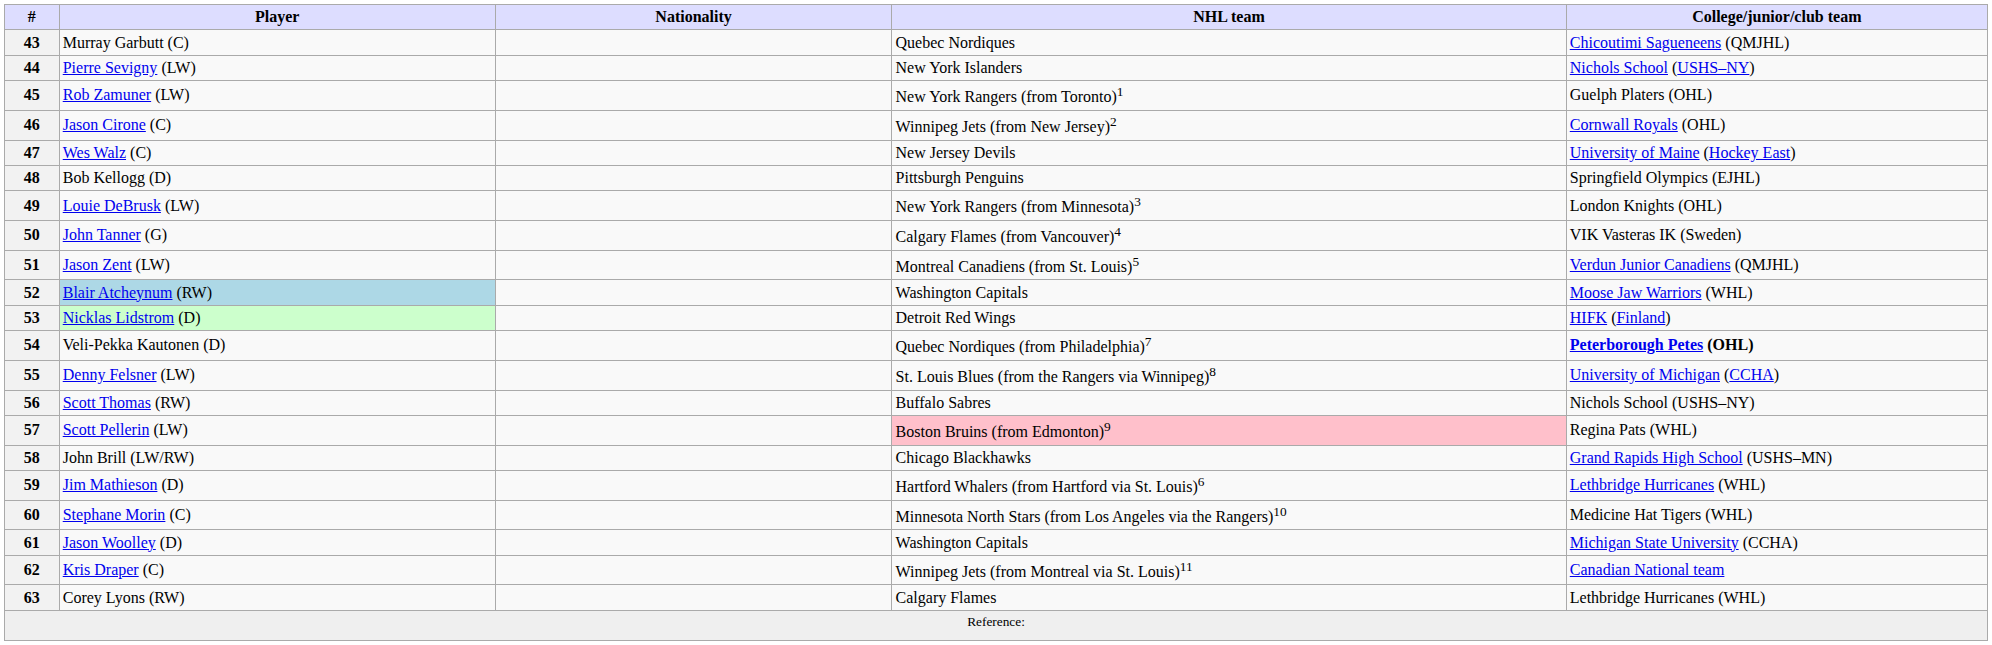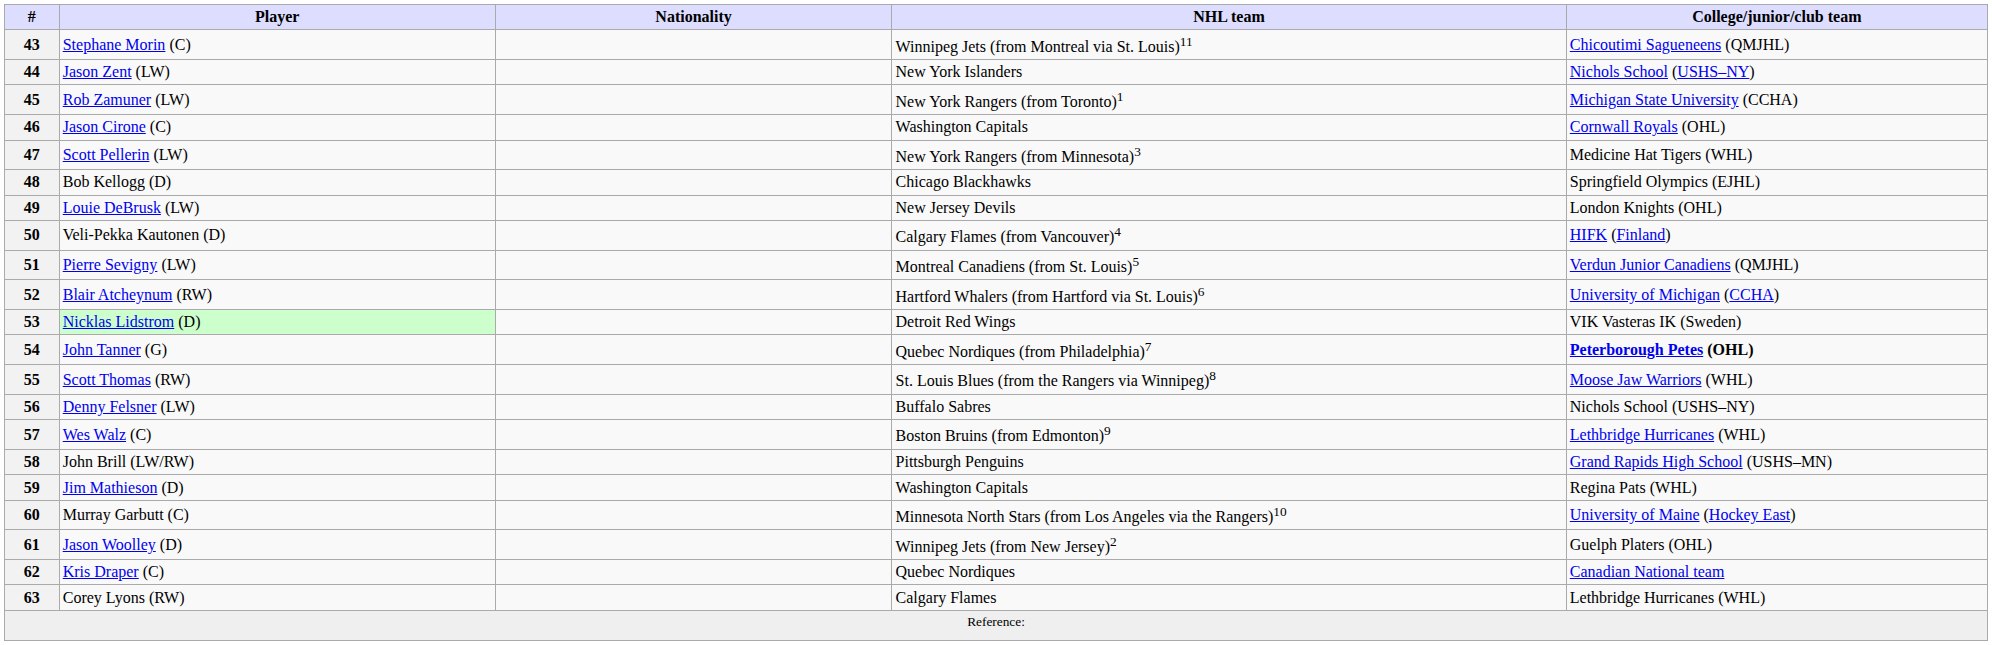43 | Player: Murray Garbutt (C) -> Stephane Morin (C)
43 | NHL team: Quebec Nordiques -> Winnipeg Jets (from Montreal via St. Louis)11
44 | Player: Pierre Sevigny (LW) -> Jason Zent (LW)
45 | College/junior/club team: Guelph Platers (OHL) -> Michigan State University (CCHA)
46 | NHL team: Winnipeg Jets (from New Jersey)2 -> Washington Capitals
47 | Player: Wes Walz (C) -> Scott Pellerin (LW)
47 | NHL team: New Jersey Devils -> New York Rangers (from Minnesota)3
47 | College/junior/club team: University of Maine (Hockey East) -> Medicine Hat Tigers (WHL)
48 | NHL team: Pittsburgh Penguins -> Chicago Blackhawks
49 | NHL team: New York Rangers (from Minnesota)3 -> New Jersey Devils
50 | Player: John Tanner (G) -> Veli-Pekka Kautonen (D)
50 | College/junior/club team: VIK Vasteras IK (Sweden) -> HIFK (Finland)
51 | Player: Jason Zent (LW) -> Pierre Sevigny (LW)
52 | Player: lightblue background -> no background
52 | NHL team: Washington Capitals -> Hartford Whalers (from Hartford via St. Louis)6
52 | College/junior/club team: Moose Jaw Warriors (WHL) -> University of Michigan (CCHA)
53 | College/junior/club team: HIFK (Finland) -> VIK Vasteras IK (Sweden)
54 | Player: Veli-Pekka Kautonen (D) -> John Tanner (G)
55 | Player: Denny Felsner (LW) -> Scott Thomas (RW)
55 | College/junior/club team: University of Michigan (CCHA) -> Moose Jaw Warriors (WHL)
56 | Player: Scott Thomas (RW) -> Denny Felsner (LW)
57 | Player: Scott Pellerin (LW) -> Wes Walz (C)
57 | NHL team: pink background -> no background
57 | College/junior/club team: Regina Pats (WHL) -> Lethbridge Hurricanes (WHL)
58 | NHL team: Chicago Blackhawks -> Pittsburgh Penguins
59 | NHL team: Hartford Whalers (from Hartford via St. Louis)6 -> Washington Capitals
59 | College/junior/club team: Lethbridge Hurricanes (WHL) -> Regina Pats (WHL)
60 | Player: Stephane Morin (C) -> Murray Garbutt (C)
60 | College/junior/club team: Medicine Hat Tigers (WHL) -> University of Maine (Hockey East)
61 | NHL team: Washington Capitals -> Winnipeg Jets (from New Jersey)2
61 | College/junior/club team: Michigan State University (CCHA) -> Guelph Platers (OHL)
62 | NHL team: Winnipeg Jets (from Montreal via St. Louis)11 -> Quebec Nordiques
